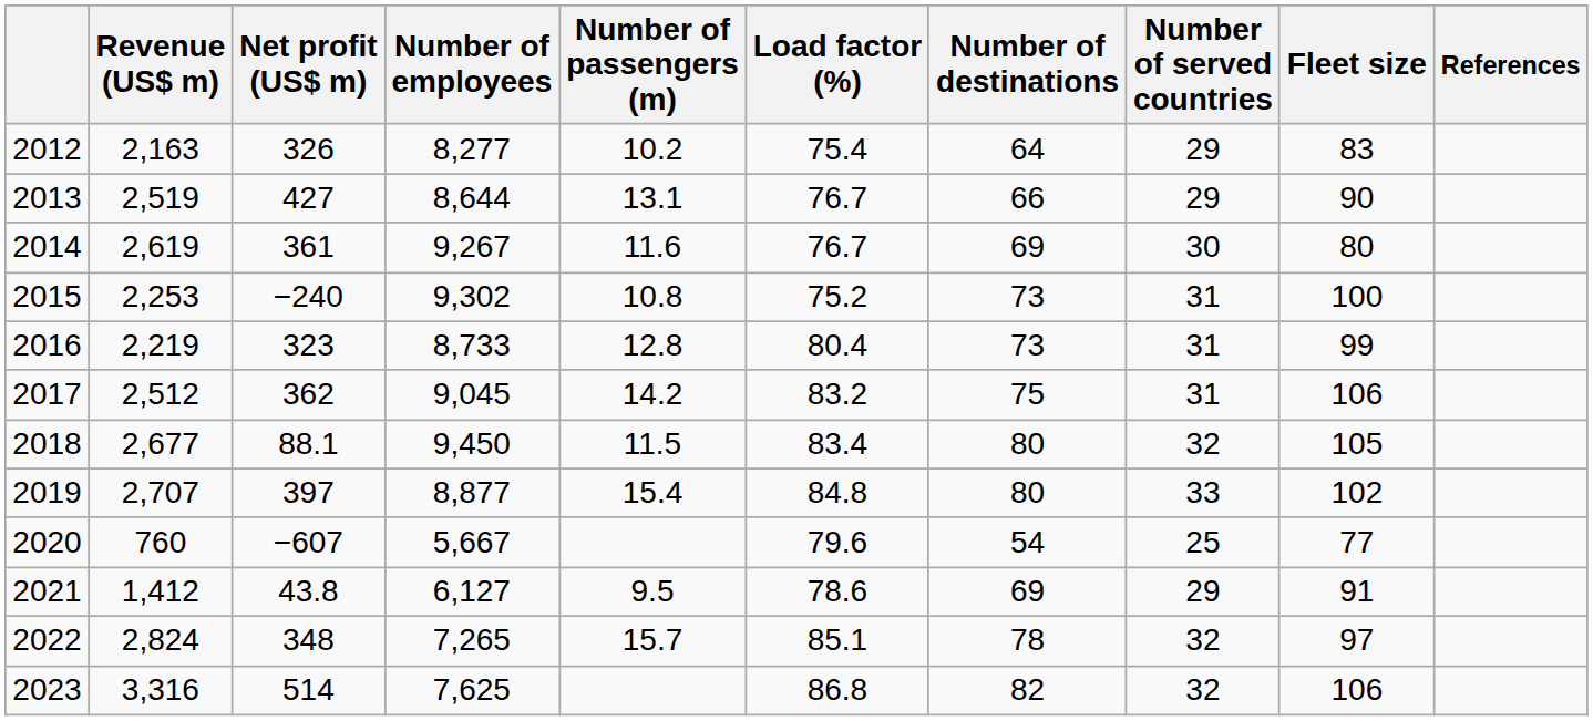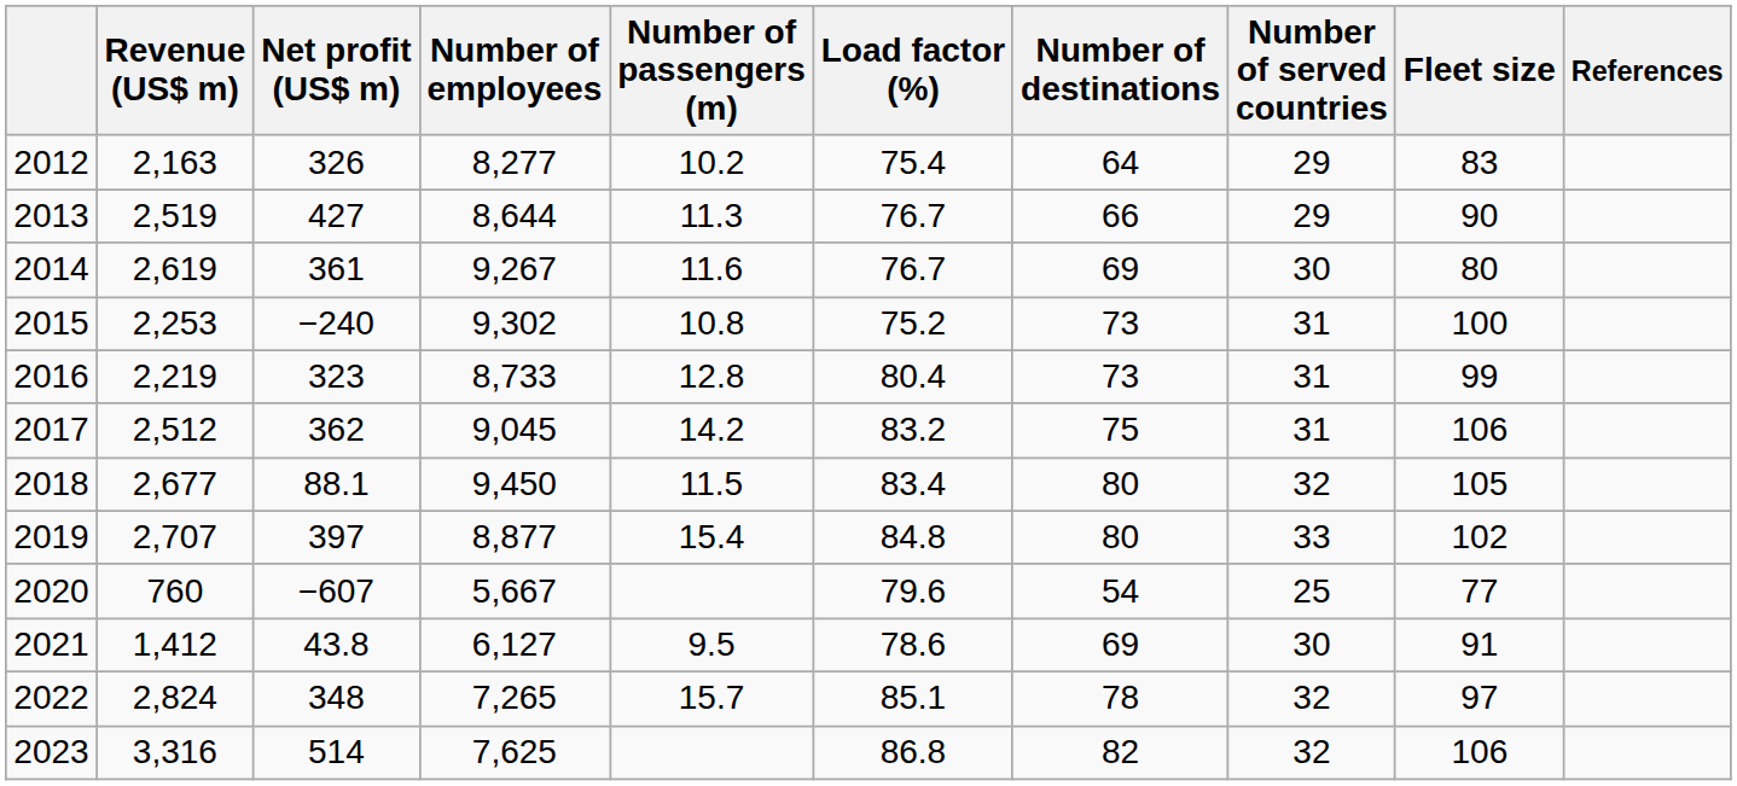2013 | Number of passengers (m): 13.1 -> 11.3
2021 | Number of served countries: 29 -> 30
